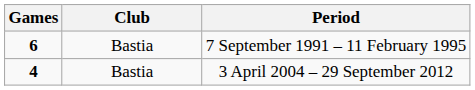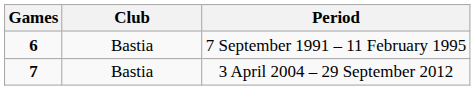3 April 2004 – 29 September 2012 | Games: 4 -> 7
